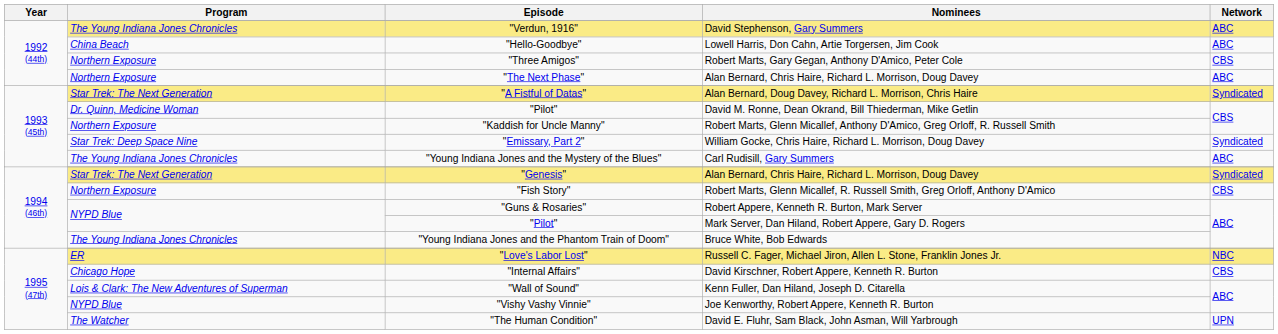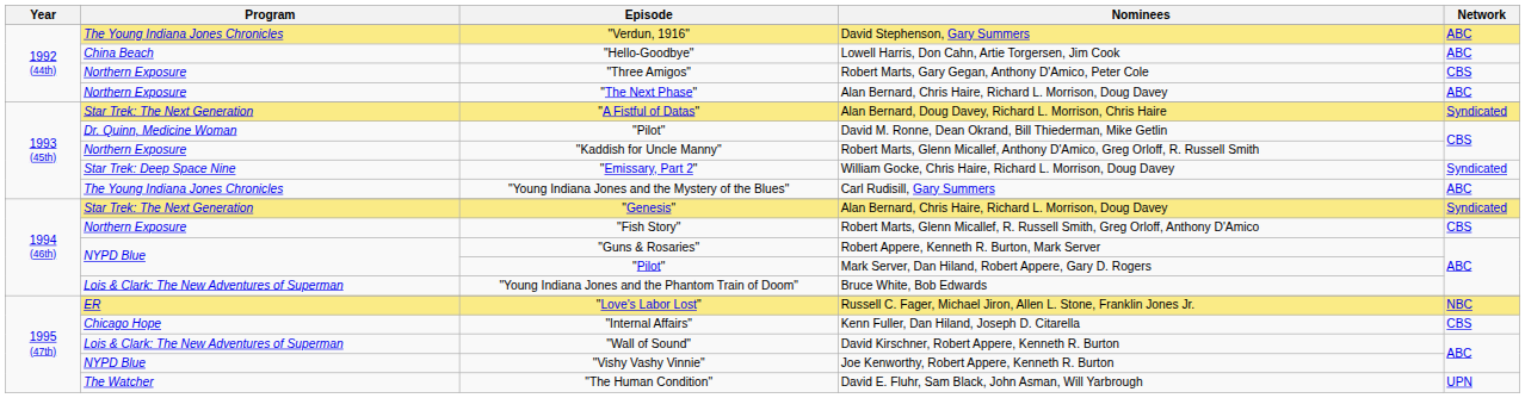"Young Indiana Jones and the Phantom Train of Doom" | Program: The Young Indiana Jones Chronicles -> Lois & Clark: The New Adventures of Superman
"Internal Affairs" | Nominees: David Kirschner, Robert Appere, Kenneth R. Burton -> Kenn Fuller, Dan Hiland, Joseph D. Citarella
"Wall of Sound" | Nominees: Kenn Fuller, Dan Hiland, Joseph D. Citarella -> David Kirschner, Robert Appere, Kenneth R. Burton
